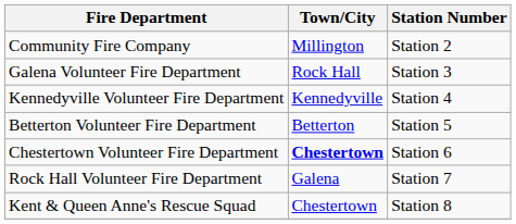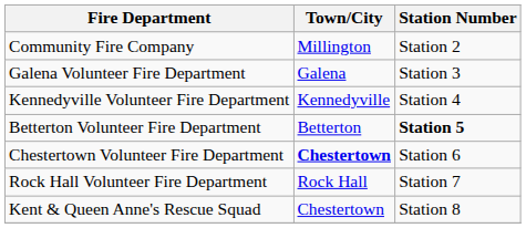Galena Volunteer Fire Department | Town/City: Rock Hall -> Galena
Betterton Volunteer Fire Department | Station Number: normal -> bold
Rock Hall Volunteer Fire Department | Town/City: Galena -> Rock Hall
